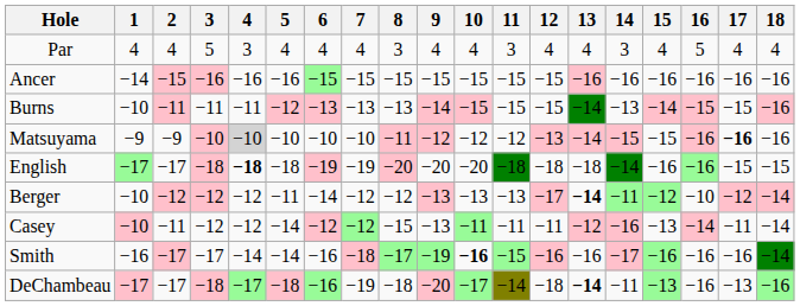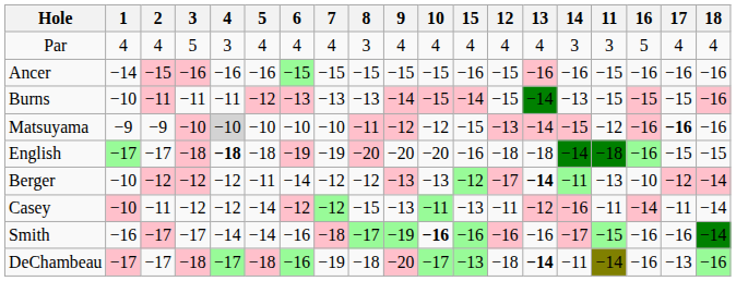columns swapped: 11 <-> 15
